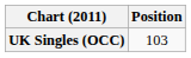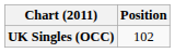UK Singles (OCC) | Position: 103 -> 102
